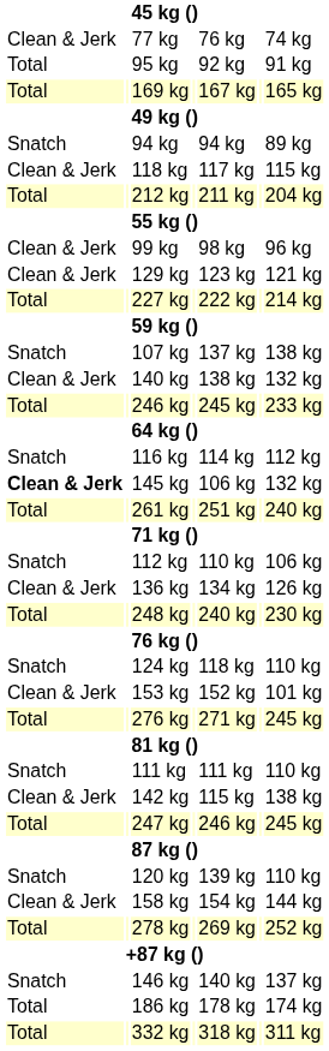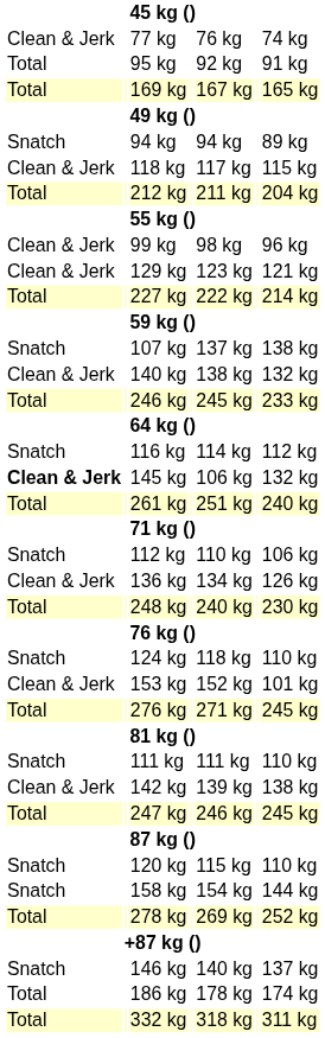142 kg | column 5: 115 kg -> 139 kg
120 kg | column 5: 139 kg -> 115 kg
158 kg | column 1: Clean & Jerk -> Snatch
